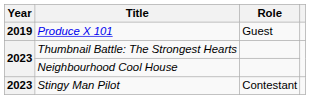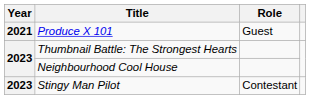Produce X 101 | Year: 2019 -> 2021
